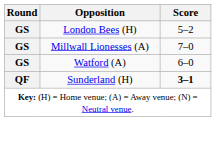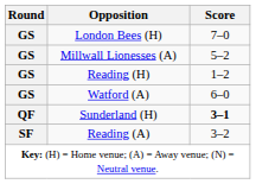London Bees (H) | Score: 5–2 -> 7–0
Millwall Lionesses (A) | Score: 7–0 -> 5–2
+ row: GS | Reading (H) | 1–2
+ row: SF | Reading (A) | 3–2
